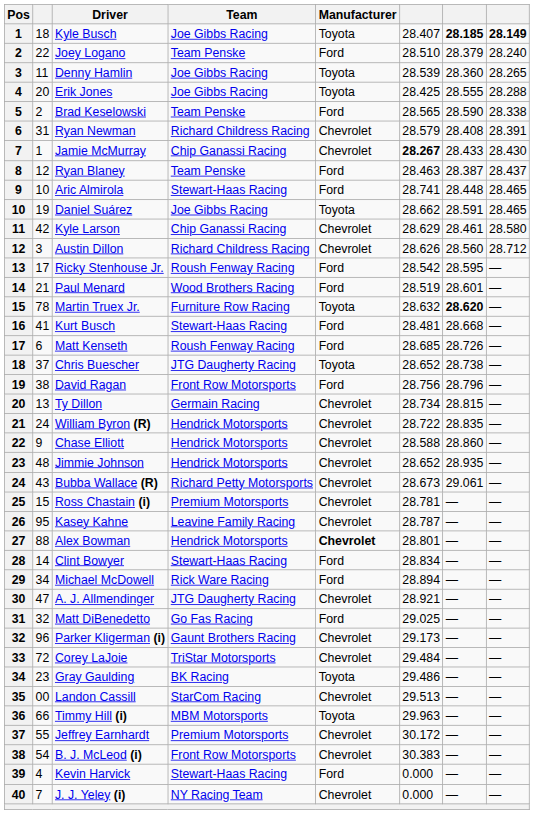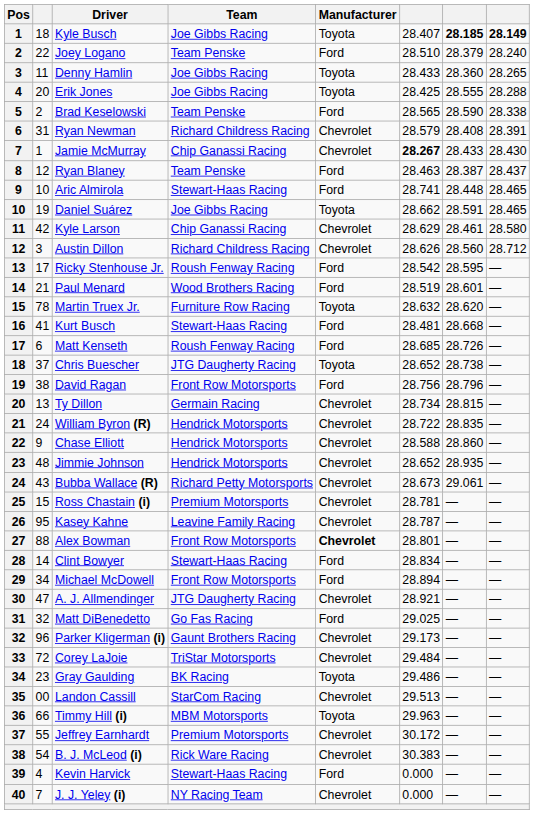Denny Hamlin | column 6: 28.539 -> 28.433
Martin Truex Jr. | column 7: bold -> normal
Alex Bowman | Team: Hendrick Motorsports -> Front Row Motorsports
Michael McDowell | Team: Rick Ware Racing -> Front Row Motorsports
B. J. McLeod (i) | Team: Front Row Motorsports -> Rick Ware Racing
